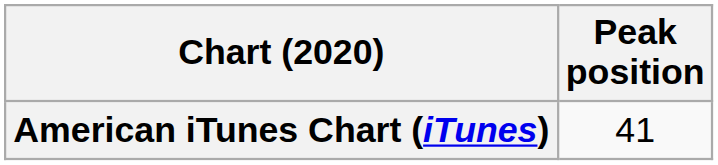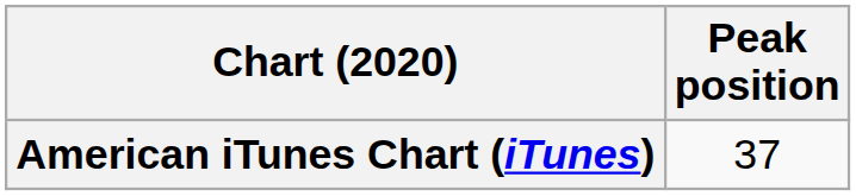American iTunes Chart (iTunes) | Peak position: 41 -> 37
